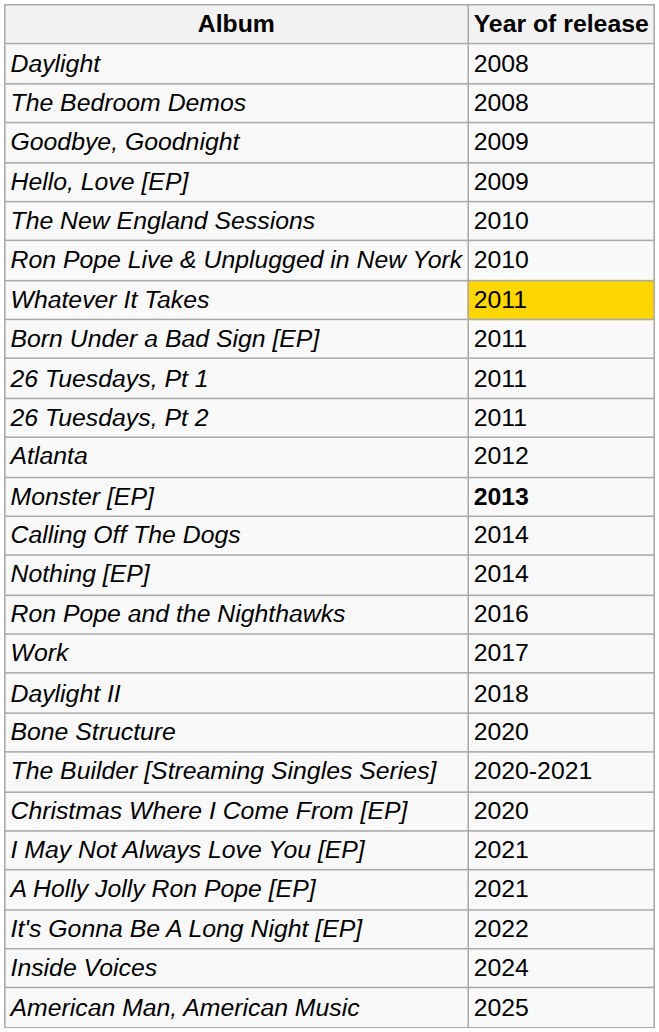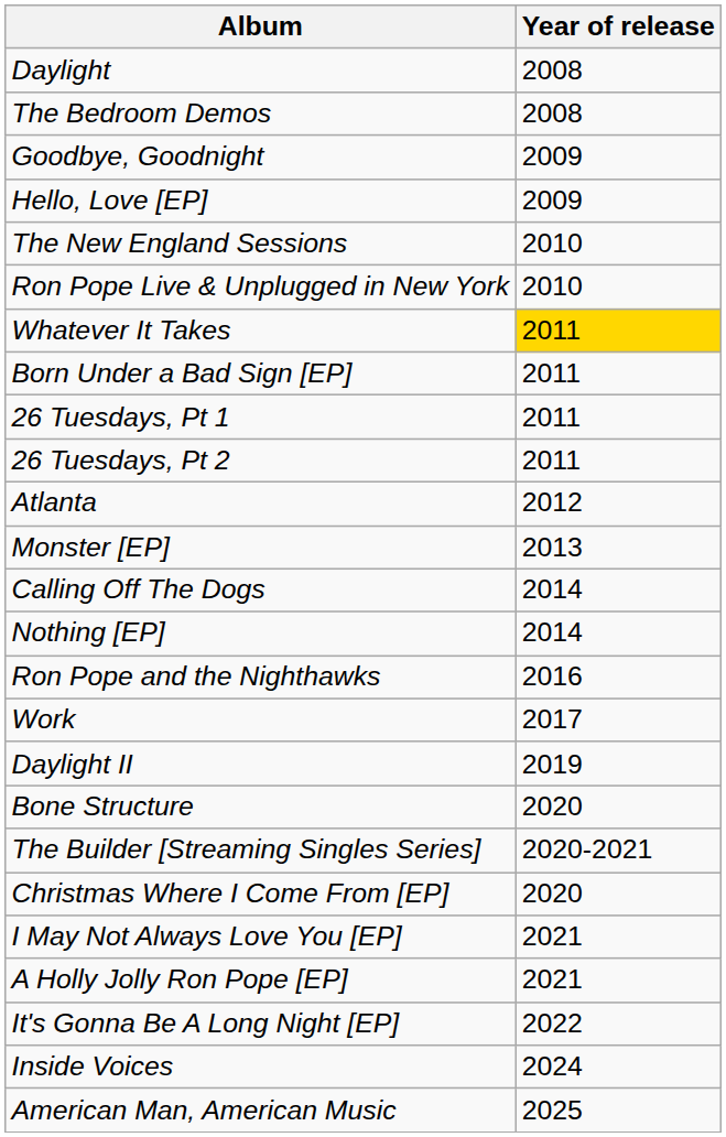Monster [EP] | Year of release: bold -> normal
Daylight II | Year of release: 2018 -> 2019
